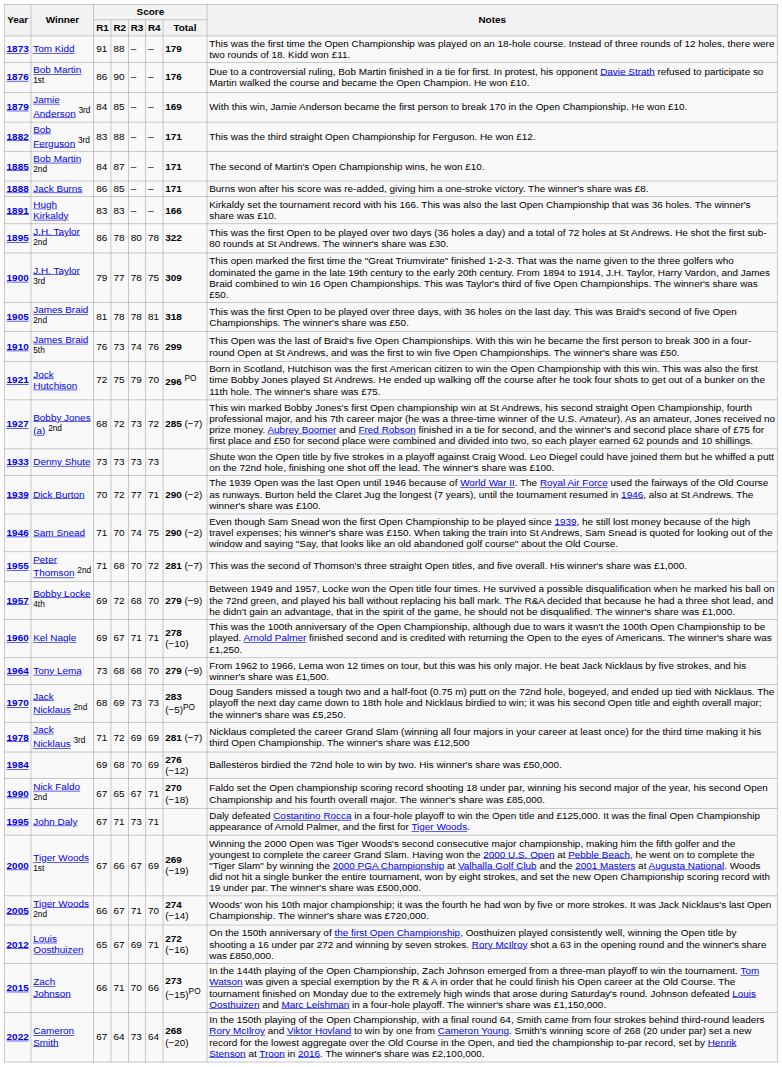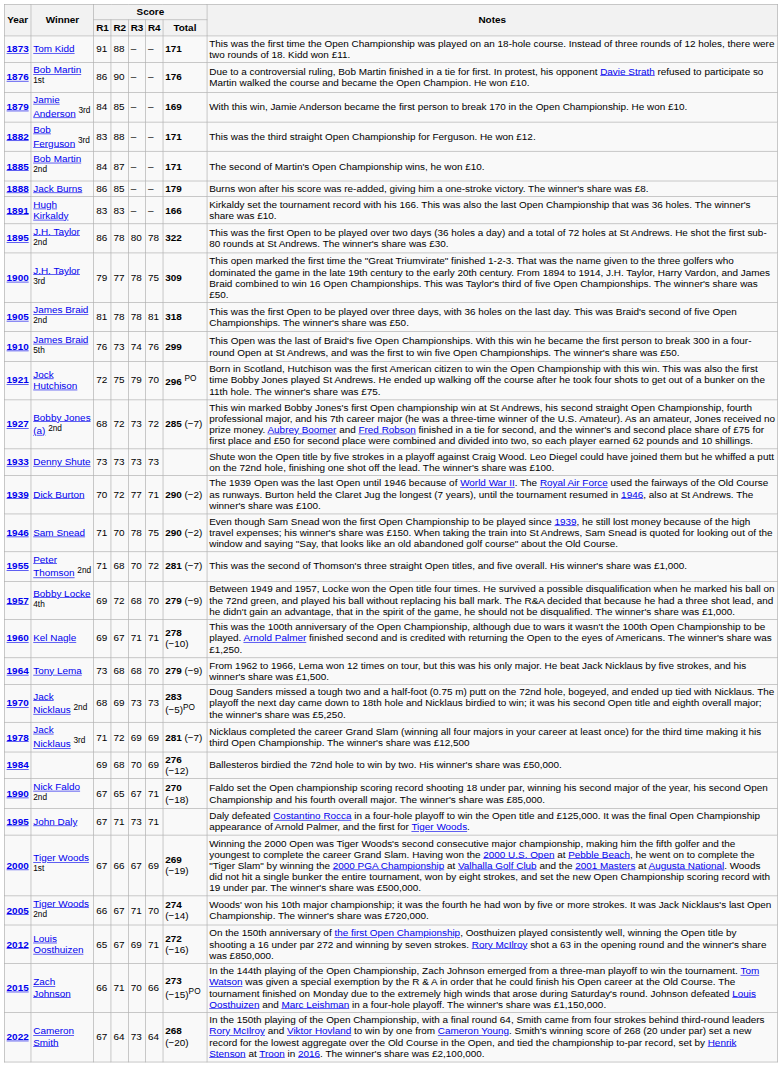Tom Kidd | Score / Total: 179 -> 171
Jack Burns | Score / Total: 171 -> 179
Sam Snead | Score / R3: 74 -> 78
